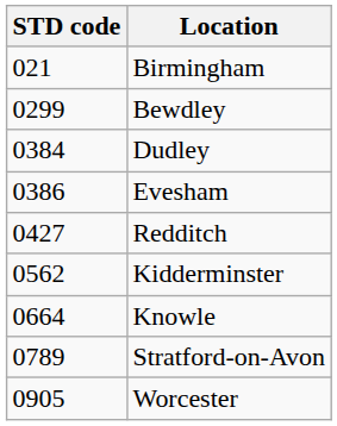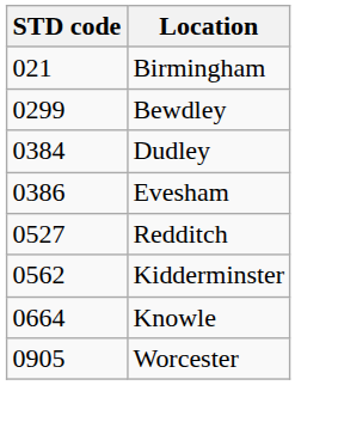Redditch | STD code: 0427 -> 0527
- row: 0789 | Stratford-on-Avon
